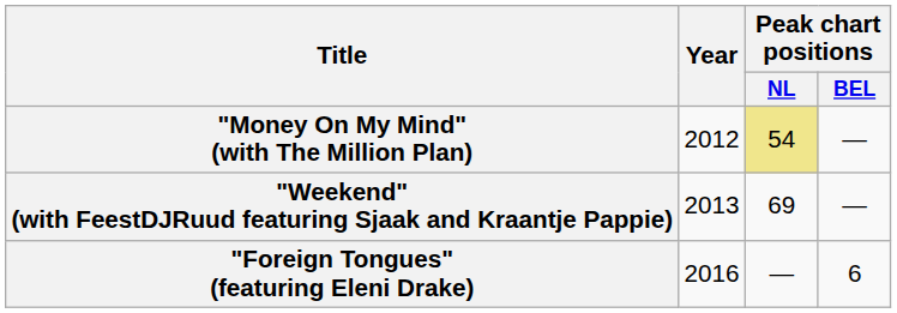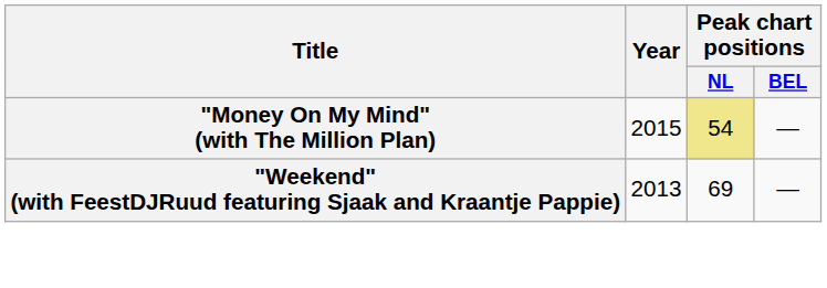"Money On My Mind" (with The Million Plan) | Year: 2012 -> 2015
- row: "Foreign Tongues" (featuring Eleni Drake) | 2016 | — | 6
